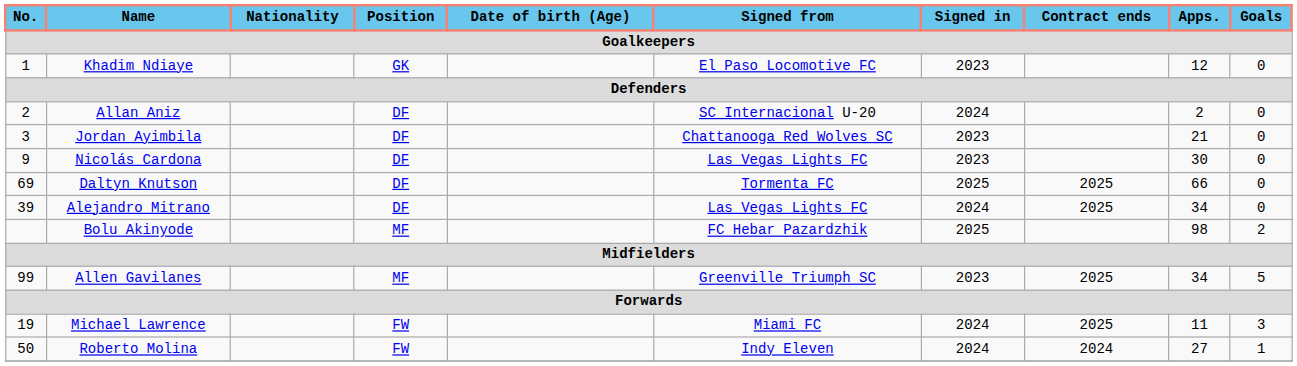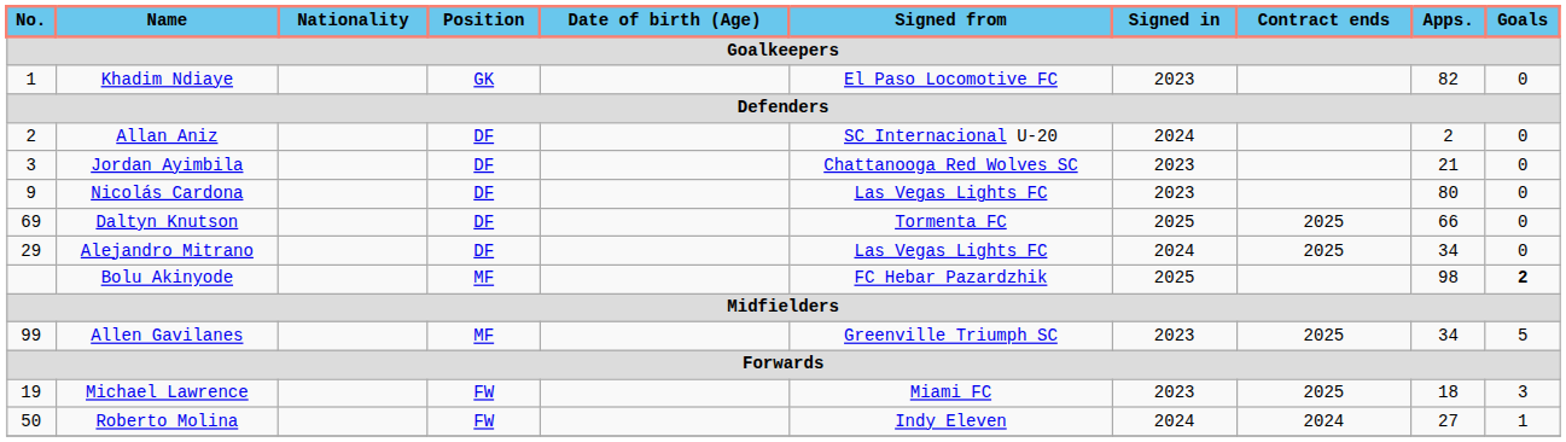Khadim Ndiaye | Apps.: 12 -> 82
Nicolás Cardona | Apps.: 30 -> 80
Alejandro Mitrano | No.: 39 -> 29
Bolu Akinyode | Goals: normal -> bold
Michael Lawrence | Signed in: 2024 -> 2023
Michael Lawrence | Apps.: 11 -> 18
